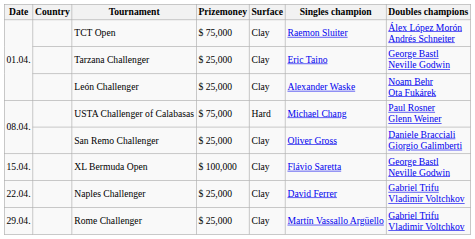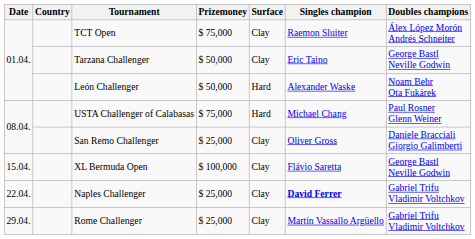Tarzana Challenger | Prizemoney: $ 25,000 -> $ 50,000
León Challenger | Prizemoney: $ 25,000 -> $ 50,000
León Challenger | Surface: Clay -> Hard
Naples Challenger | Singles champion: normal -> bold
